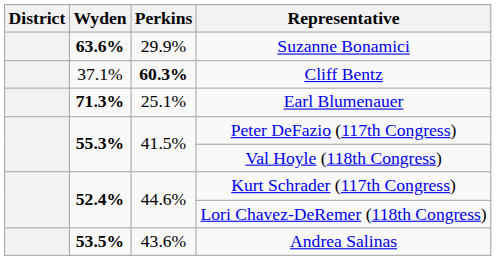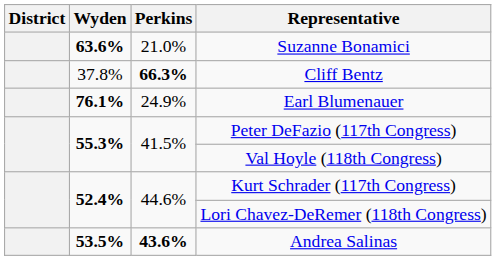Suzanne Bonamici | Perkins: 29.9% -> 21.0%
Cliff Bentz | Wyden: 37.1% -> 37.8%
Cliff Bentz | Perkins: 60.3% -> 66.3%
Earl Blumenauer | Wyden: 71.3% -> 76.1%
Earl Blumenauer | Perkins: 25.1% -> 24.9%
Andrea Salinas | Perkins: normal -> bold
